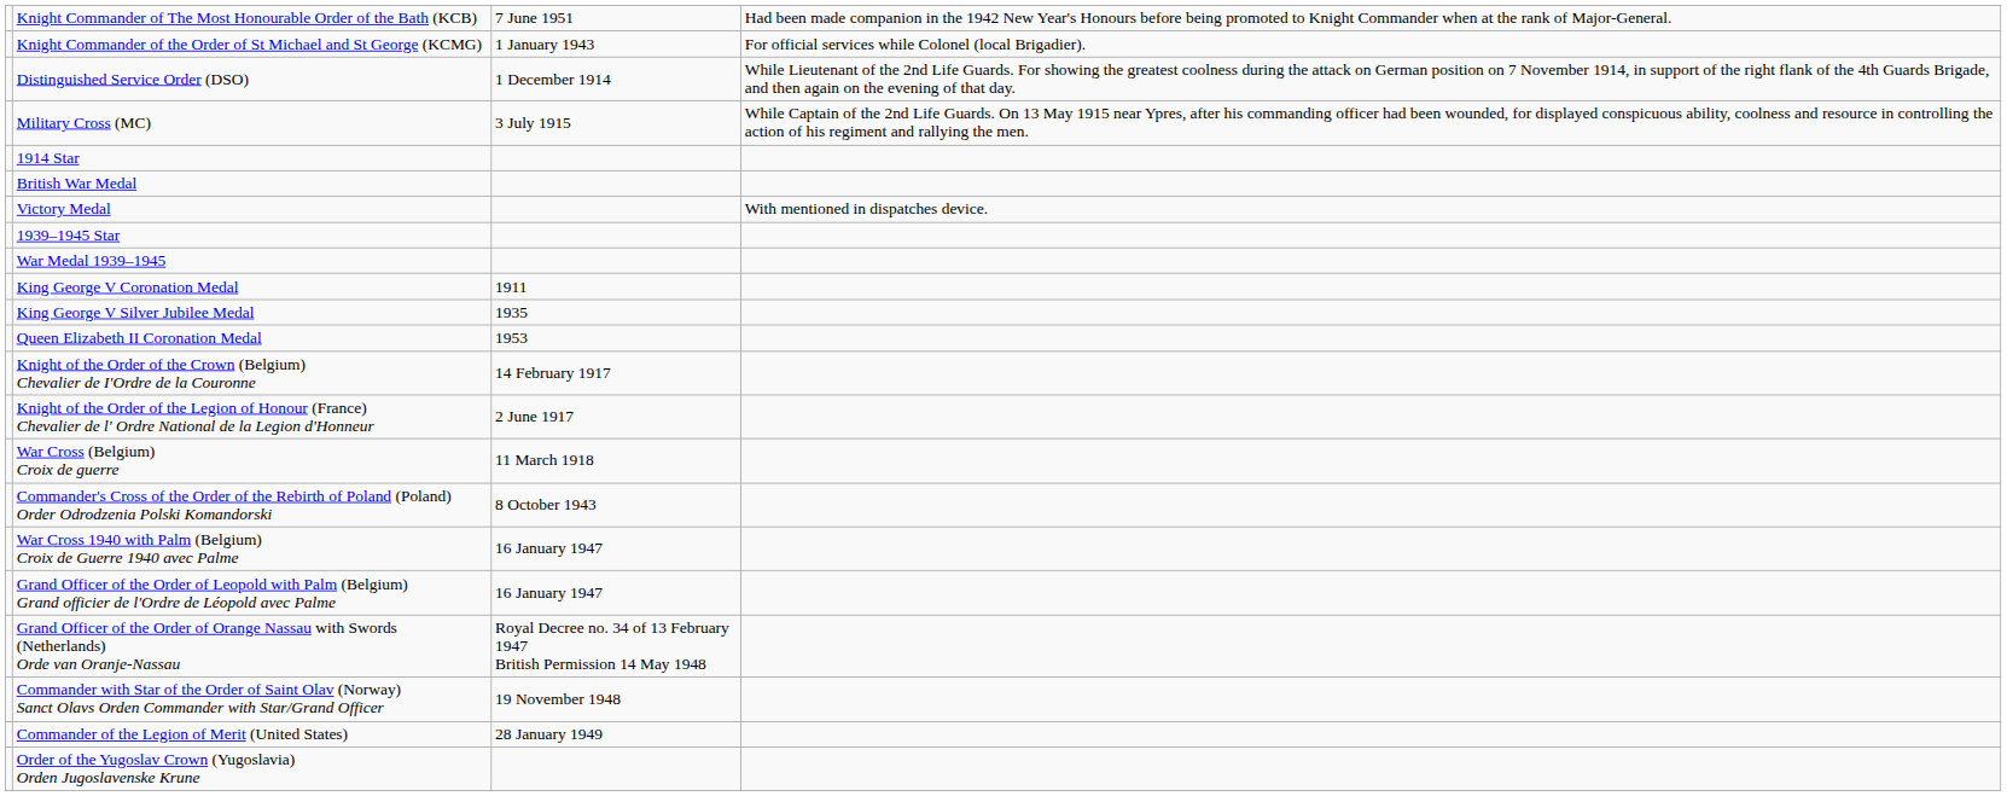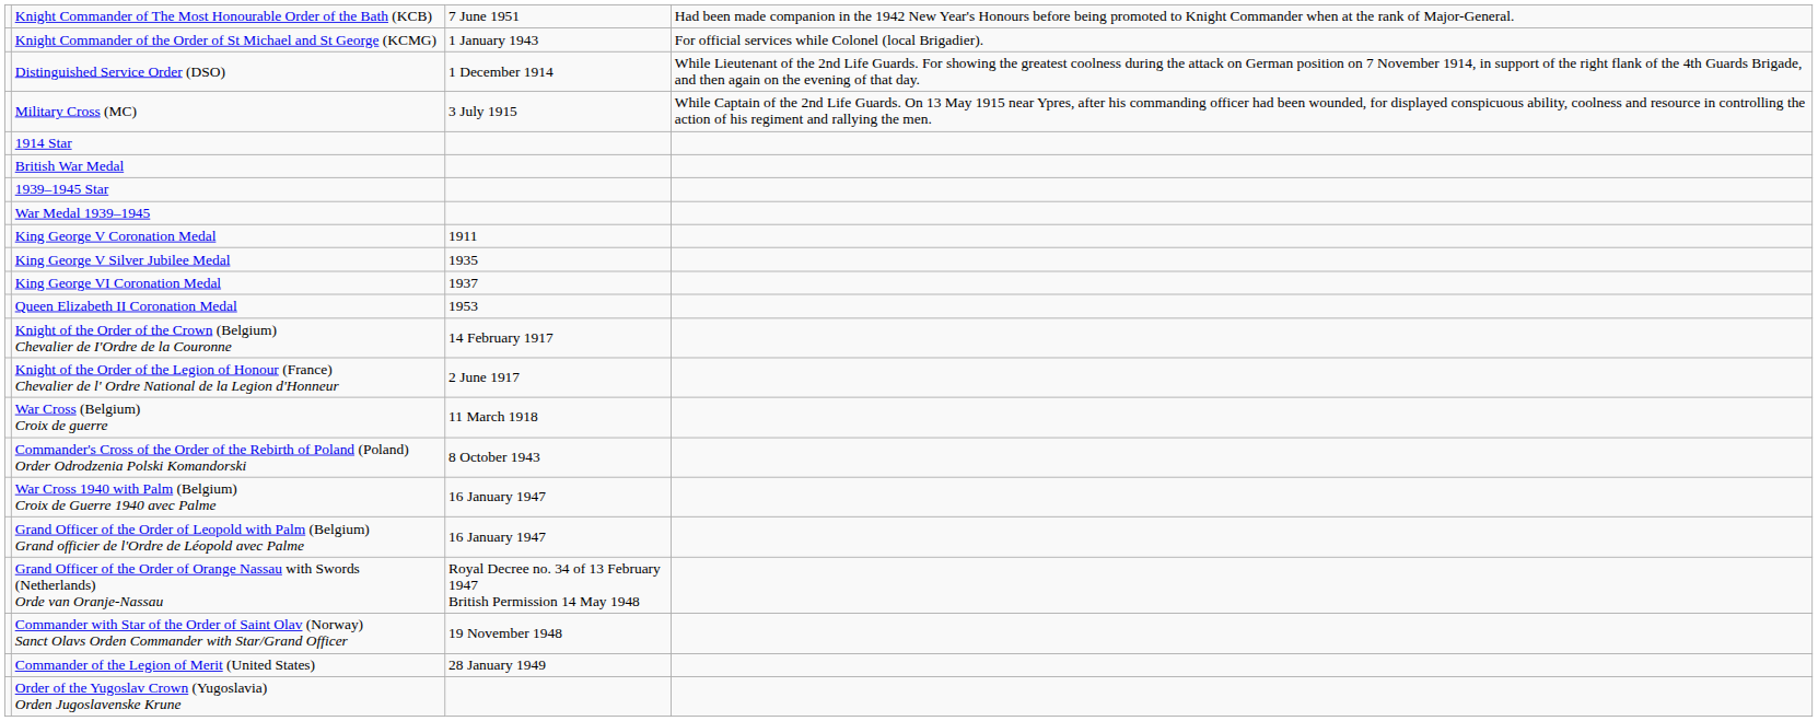- row: Victory Medal | With mentioned in dispatches device.
+ row: King George VI Coronation Medal | 1937
